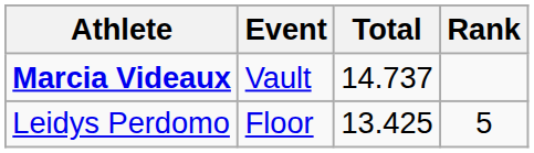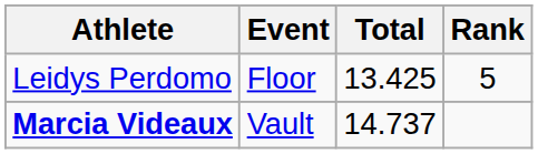rows swapped: Marcia Videaux <-> Leidys Perdomo
